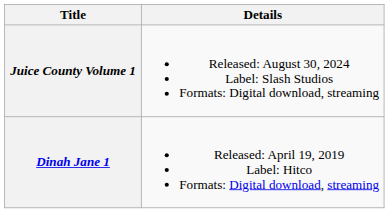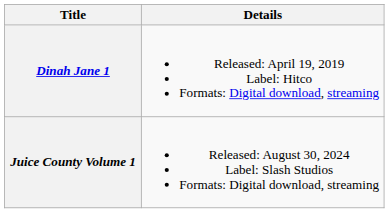rows swapped: Dinah Jane 1 <-> Juice County Volume 1
